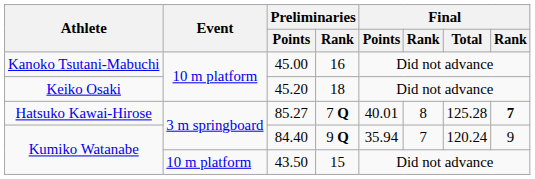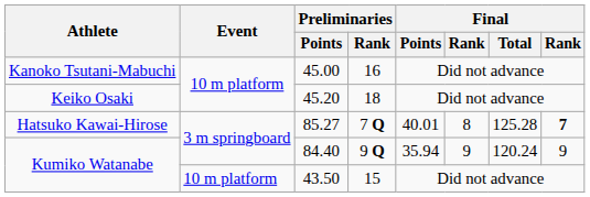84.40 | column 6: 7 -> 9
